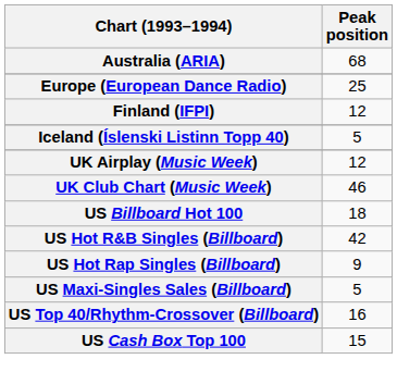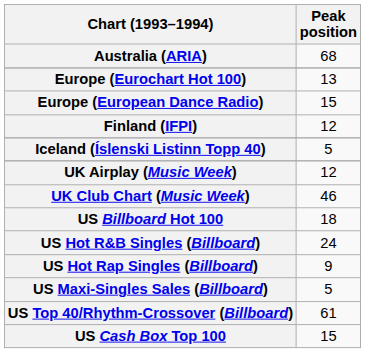+ row: Europe (Eurochart Hot 100) | 13
Europe (European Dance Radio) | Peak position: 25 -> 15
US Hot R&B Singles (Billboard) | Peak position: 42 -> 24
US Top 40/Rhythm-Crossover (Billboard) | Peak position: 16 -> 61
